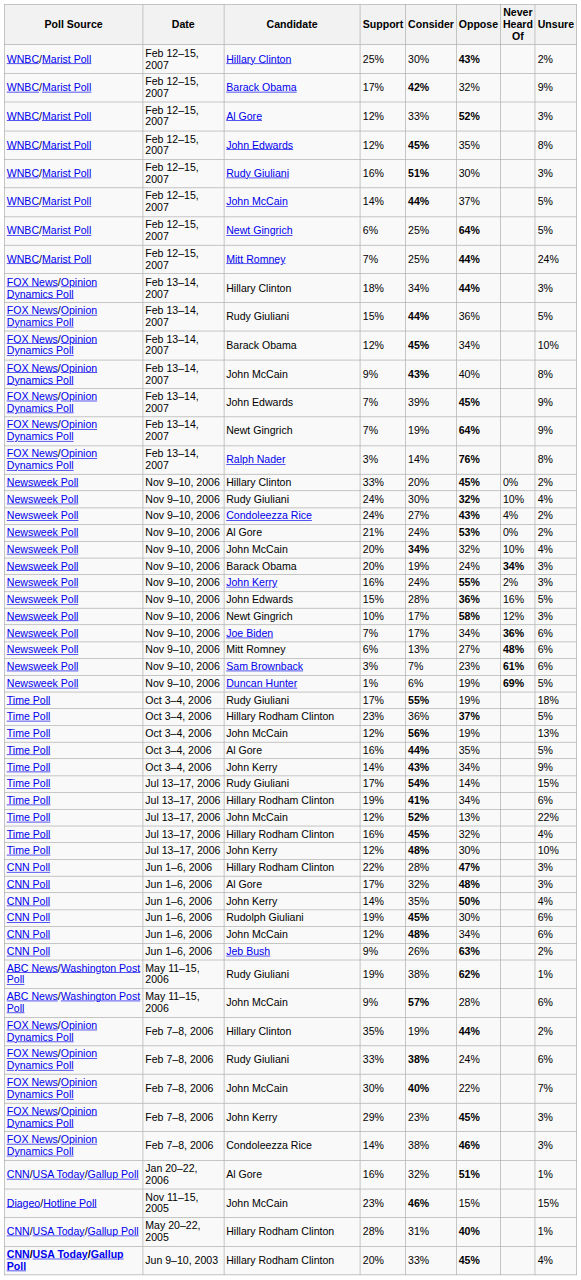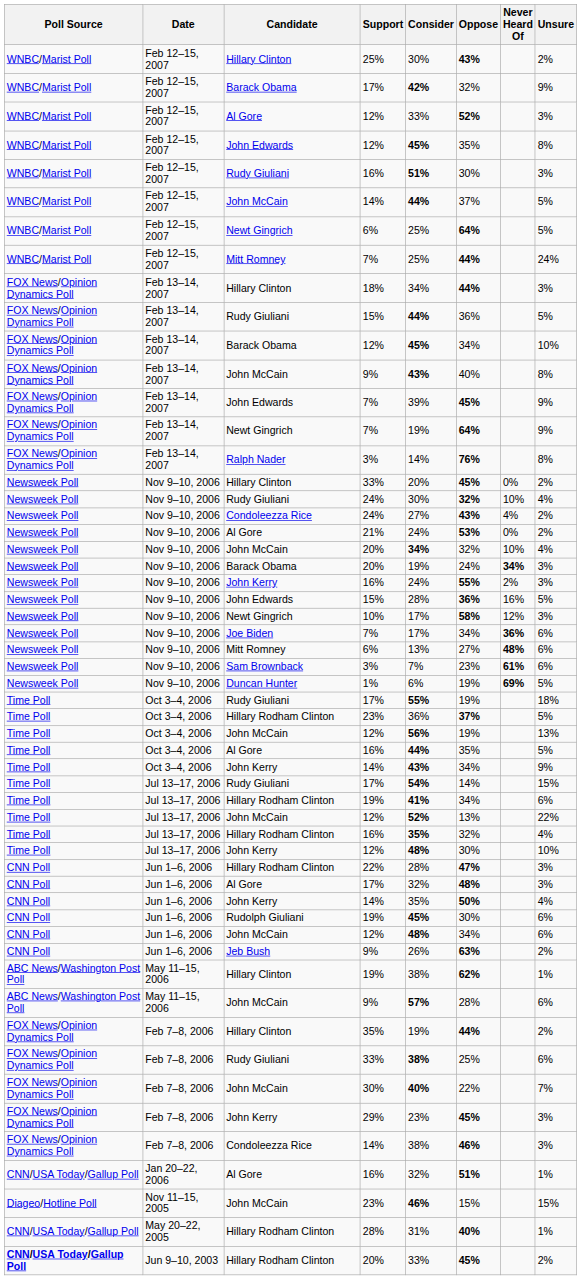Jul 13–17, 2006 / 16% | Consider: 45% -> 35%
May 11–15, 2006 / 19% | Candidate: Rudy Giuliani -> Hillary Clinton
Feb 7–8, 2006 / 33% | Oppose: 24% -> 25%
Jun 9–10, 2003 / 20% | Unsure: 4% -> 2%
